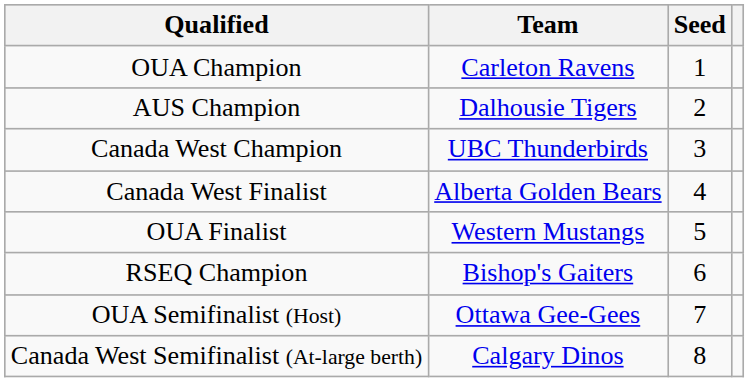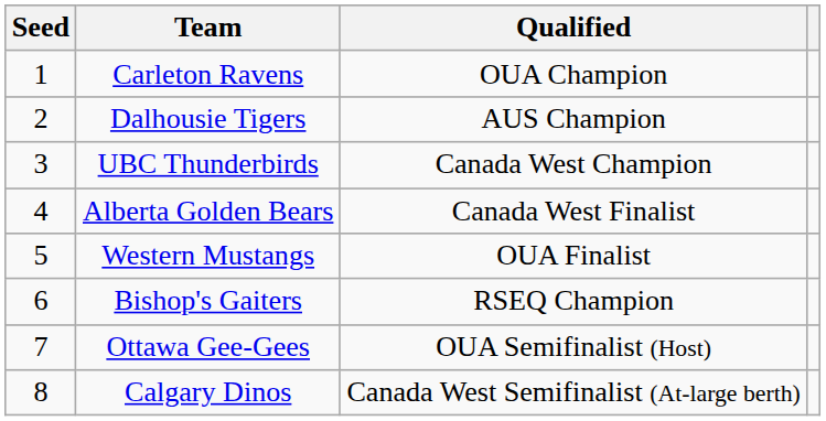columns swapped: Seed <-> Qualified
